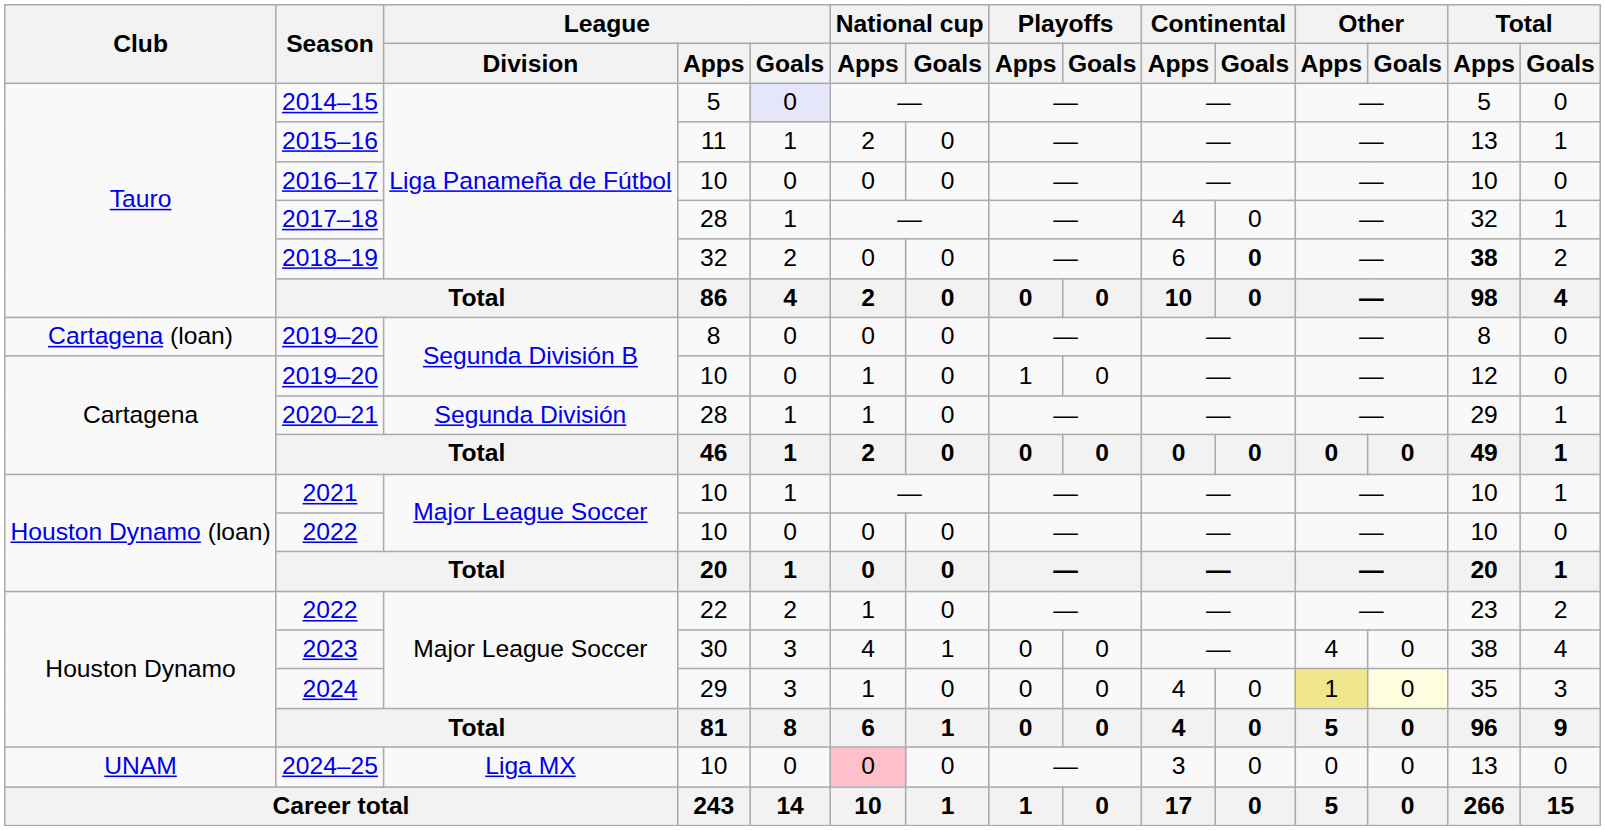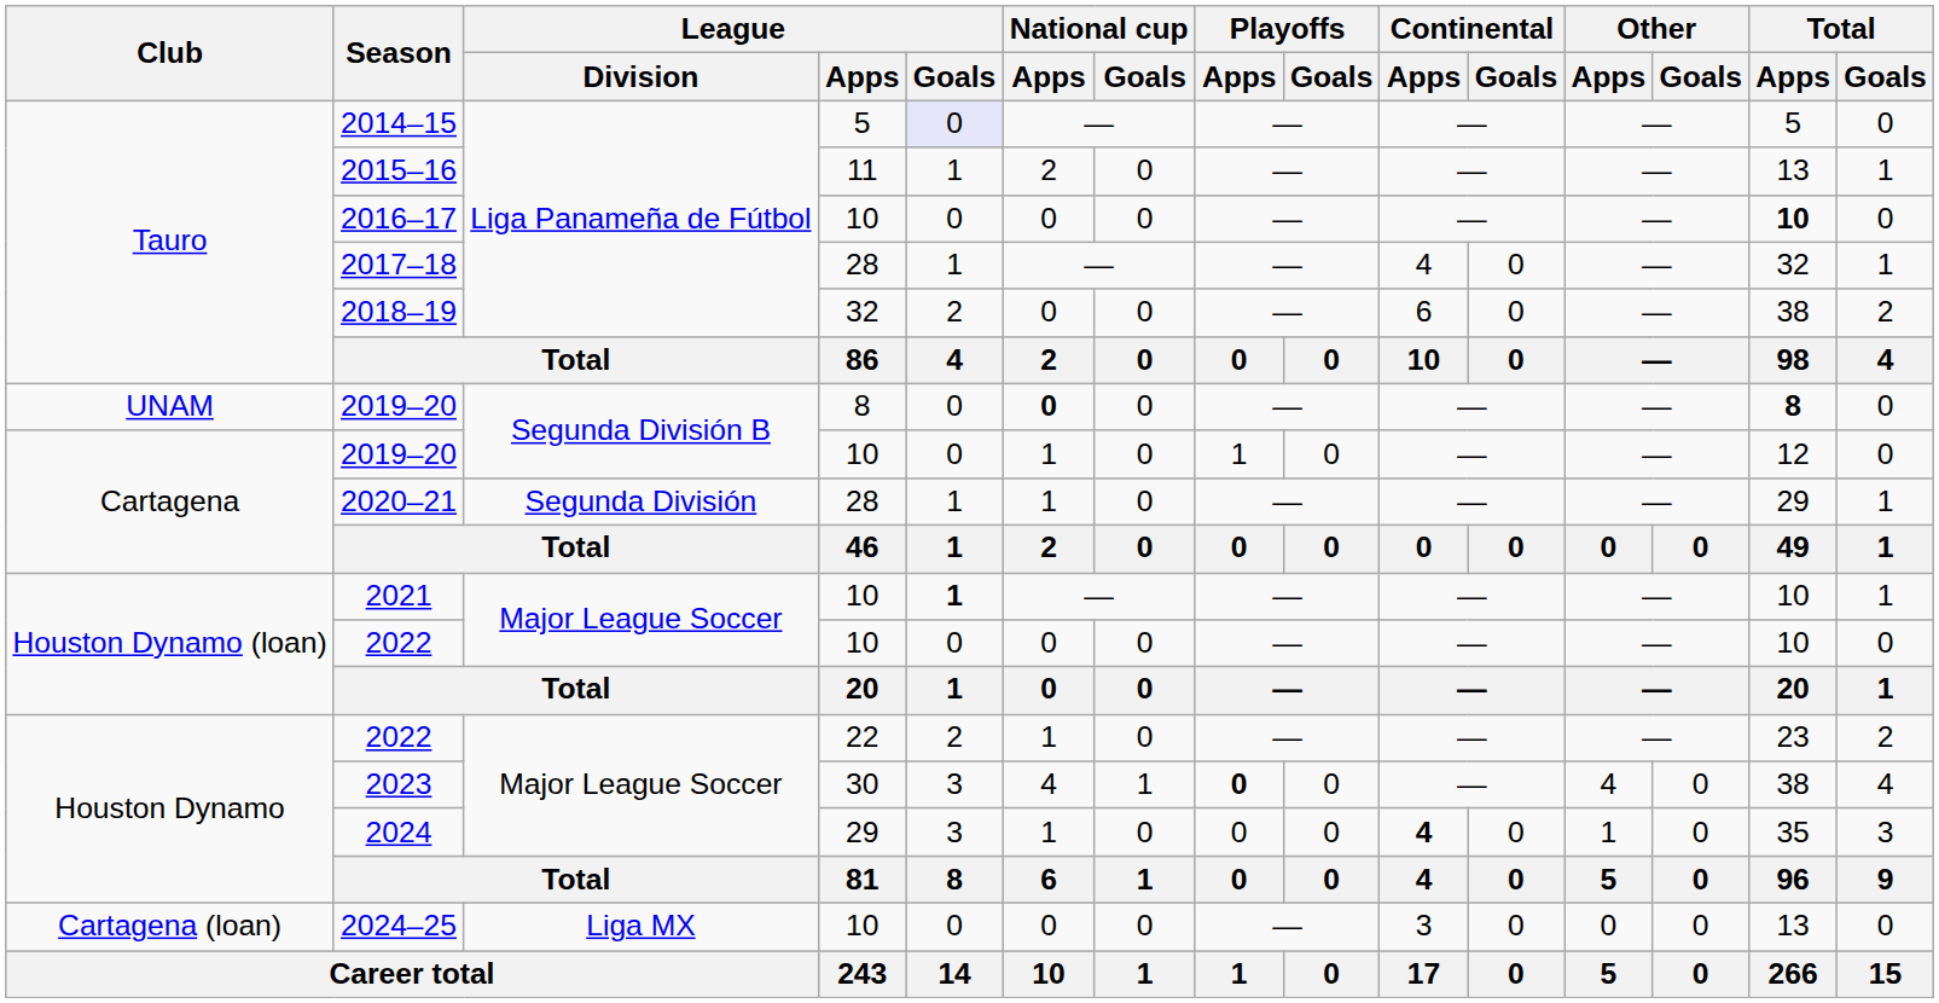2016–17 | Total / Apps: normal -> bold
2018–19 | Continental / Goals: bold -> normal
2018–19 | Total / Apps: bold -> normal
2019–20 / 8 | Club: Cartagena (loan) -> UNAM
2019–20 / 8 | National cup / Apps: normal -> bold
2019–20 / 8 | Total / Apps: normal -> bold
2021 | League / Goals: normal -> bold
2023 | Playoffs / Apps: normal -> bold
2024 | Continental / Apps: normal -> bold
2024 | Other / Apps: khaki background -> no background
2024 | Other / Goals: lightyellow background -> no background
2024–25 | Club: UNAM -> Cartagena (loan)
2024–25 | National cup / Apps: pink background -> no background
